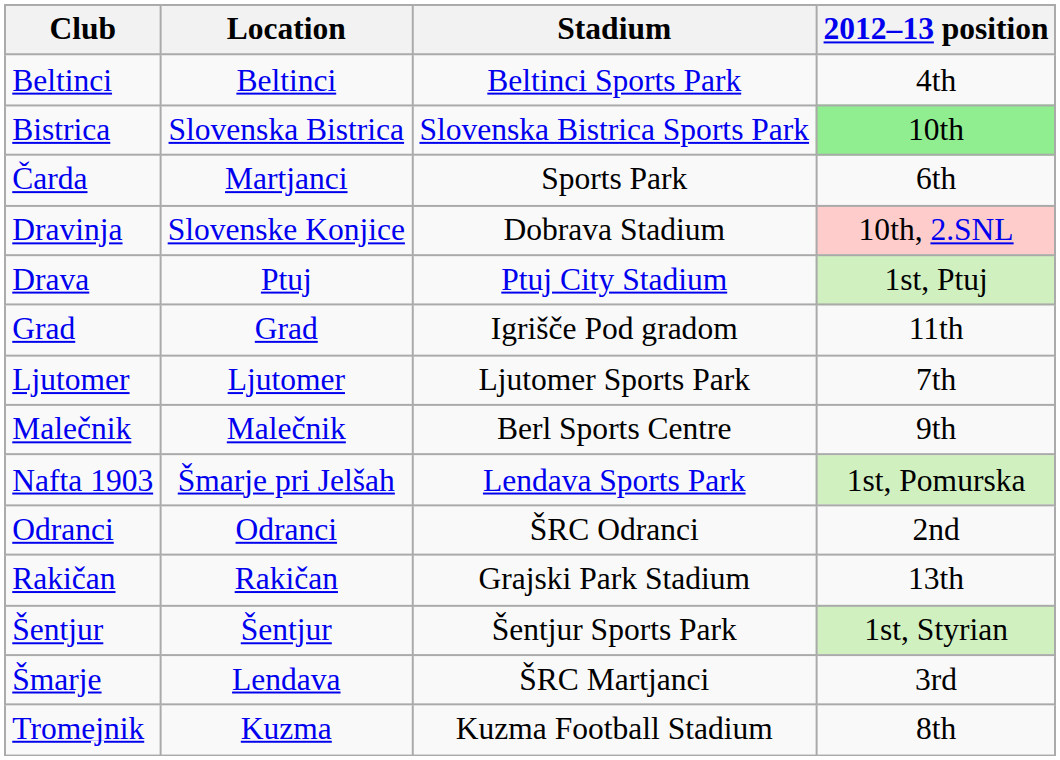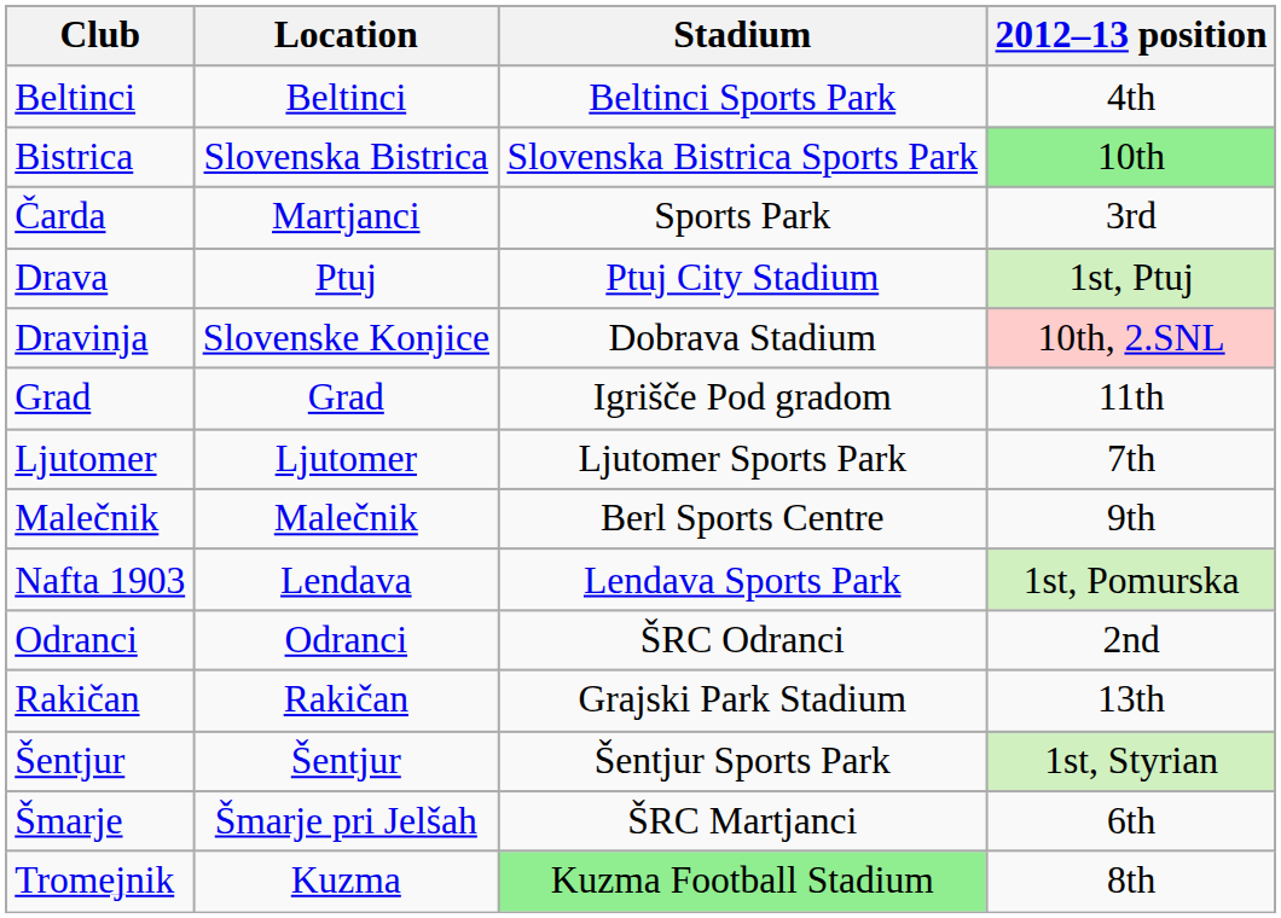Čarda | 2012–13 position: 6th -> 3rd
rows swapped: Drava <-> Dravinja
Nafta 1903 | Location: Šmarje pri Jelšah -> Lendava
Šmarje | Location: Lendava -> Šmarje pri Jelšah
Šmarje | 2012–13 position: 3rd -> 6th
Tromejnik | Stadium: no background -> lightgreen background
